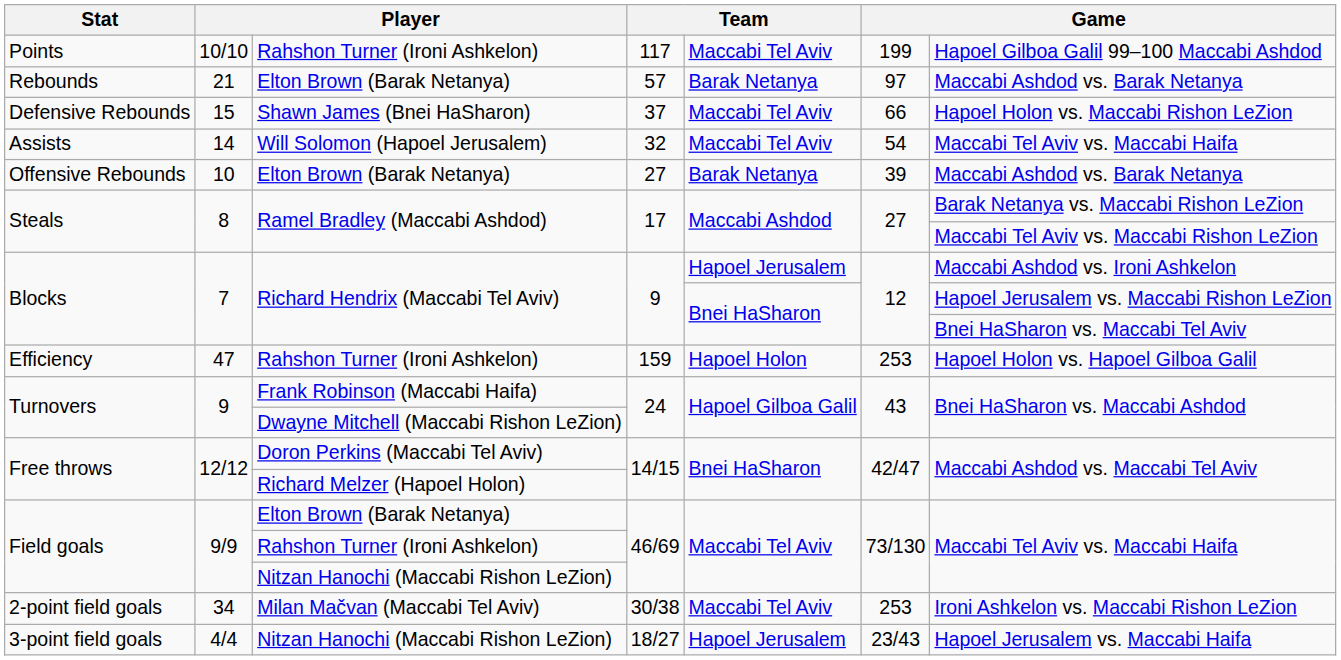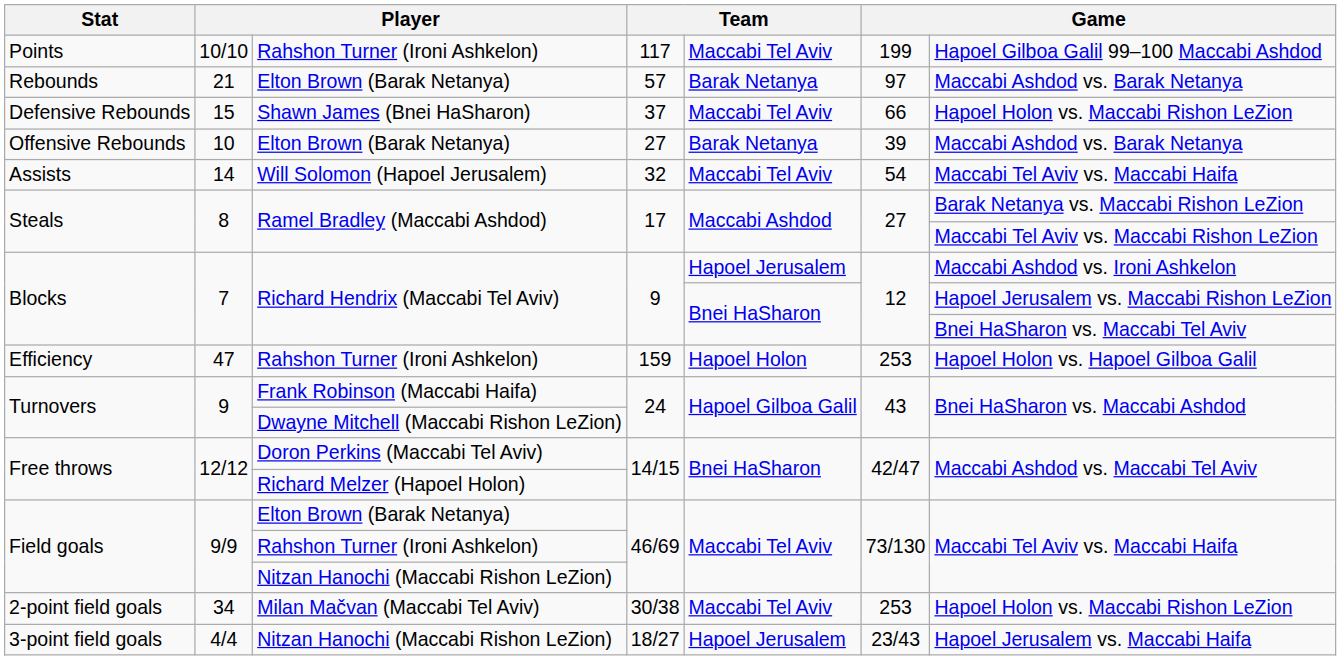rows swapped: Offensive Rebounds <-> Assists
2-point field goals | column 7: Ironi Ashkelon vs. Maccabi Rishon LeZion -> Hapoel Holon vs. Maccabi Rishon LeZion
